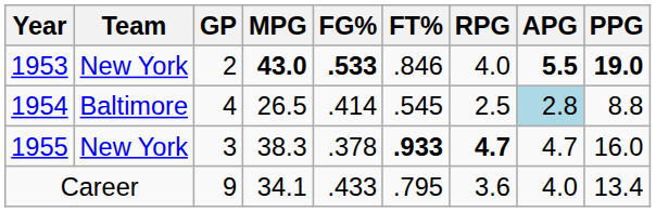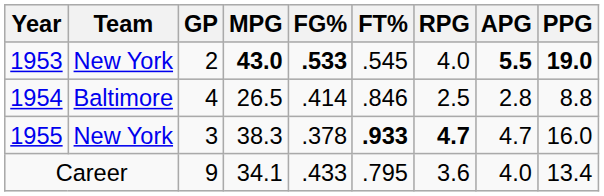1953 | FT%: .846 -> .545
1954 | FT%: .545 -> .846
1954 | APG: lightblue background -> no background
